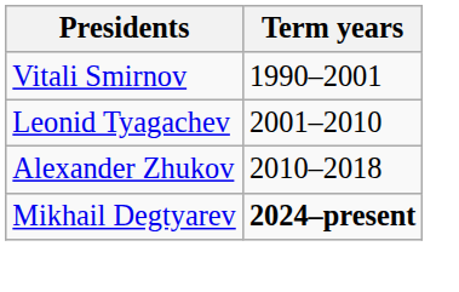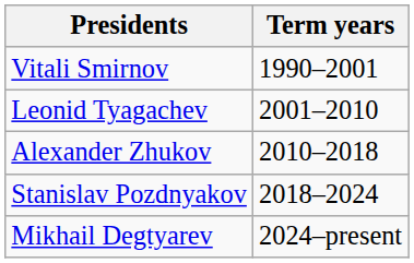+ row: Stanislav Pozdnyakov | 2018–2024
Mikhail Degtyarev | Term years: bold -> normal
